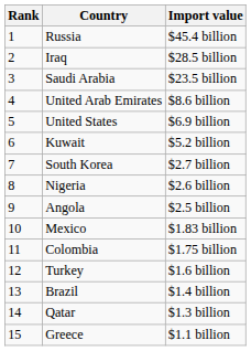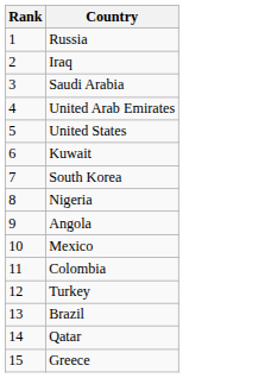- column: Import value | $45.4 billion | $28.5 billion | $23.5 billion | $8.6 billion | $6.9 billion | $5.2 billion | $2.7 billion | $2.6 billion | $2.5 billion | $1.83 billion | $1.75 billion | $1.6 billion | $1.4 billion | $1.3 billion | $1.1 billion
